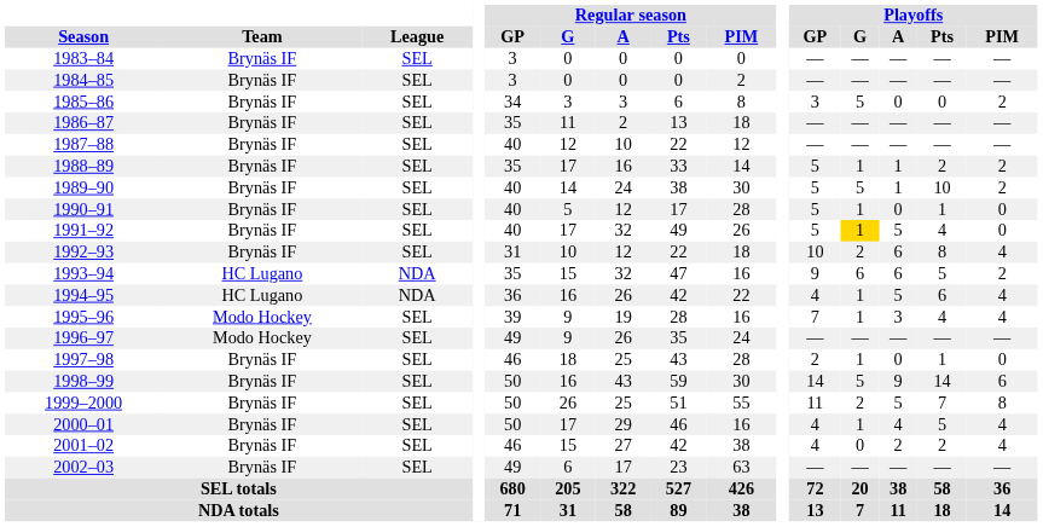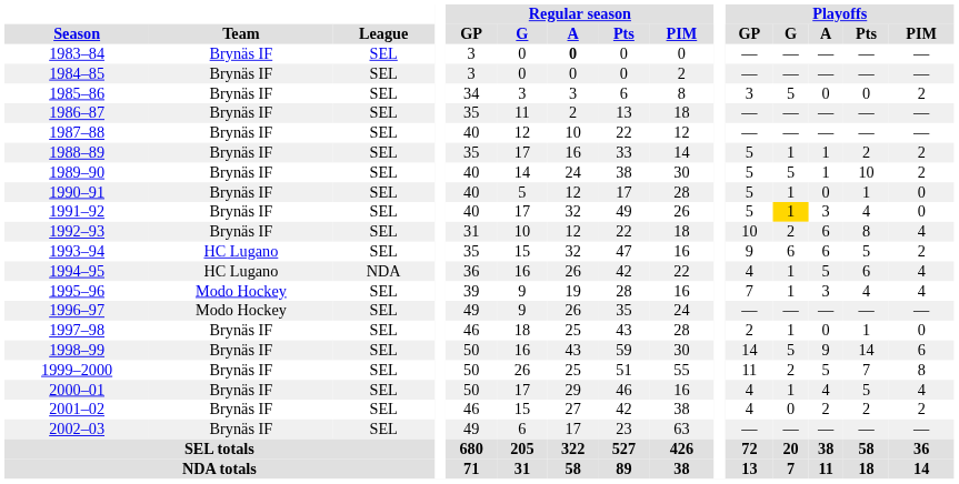1983–84 | Regular season / A: normal -> bold
1991–92 | Playoffs / A: 5 -> 3
1993–94 | League: NDA -> SEL
2001–02 | Playoffs / PIM: 4 -> 2
